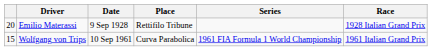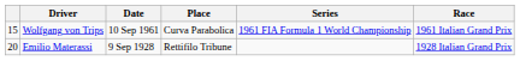rows swapped: Emilio Materassi <-> Wolfgang von Trips
